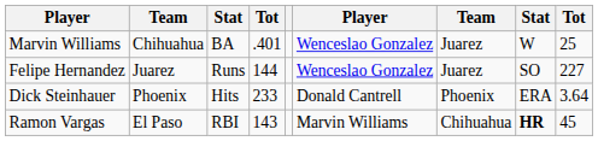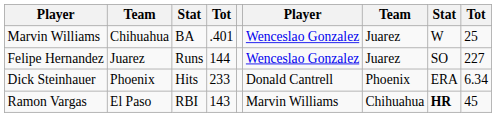Dick Steinhauer | column 9: 3.64 -> 6.34
